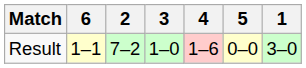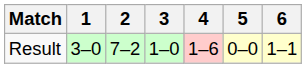columns swapped: 1 <-> 6
